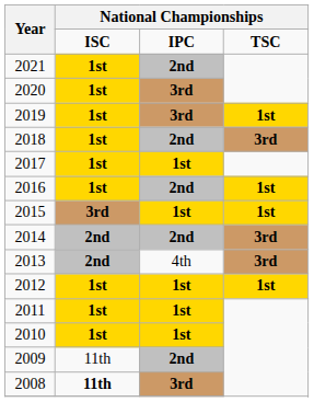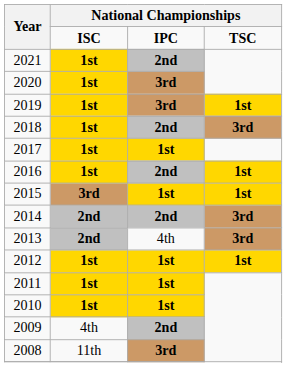2009 | column 2: 11th -> 4th
2008 | column 2: bold -> normal
